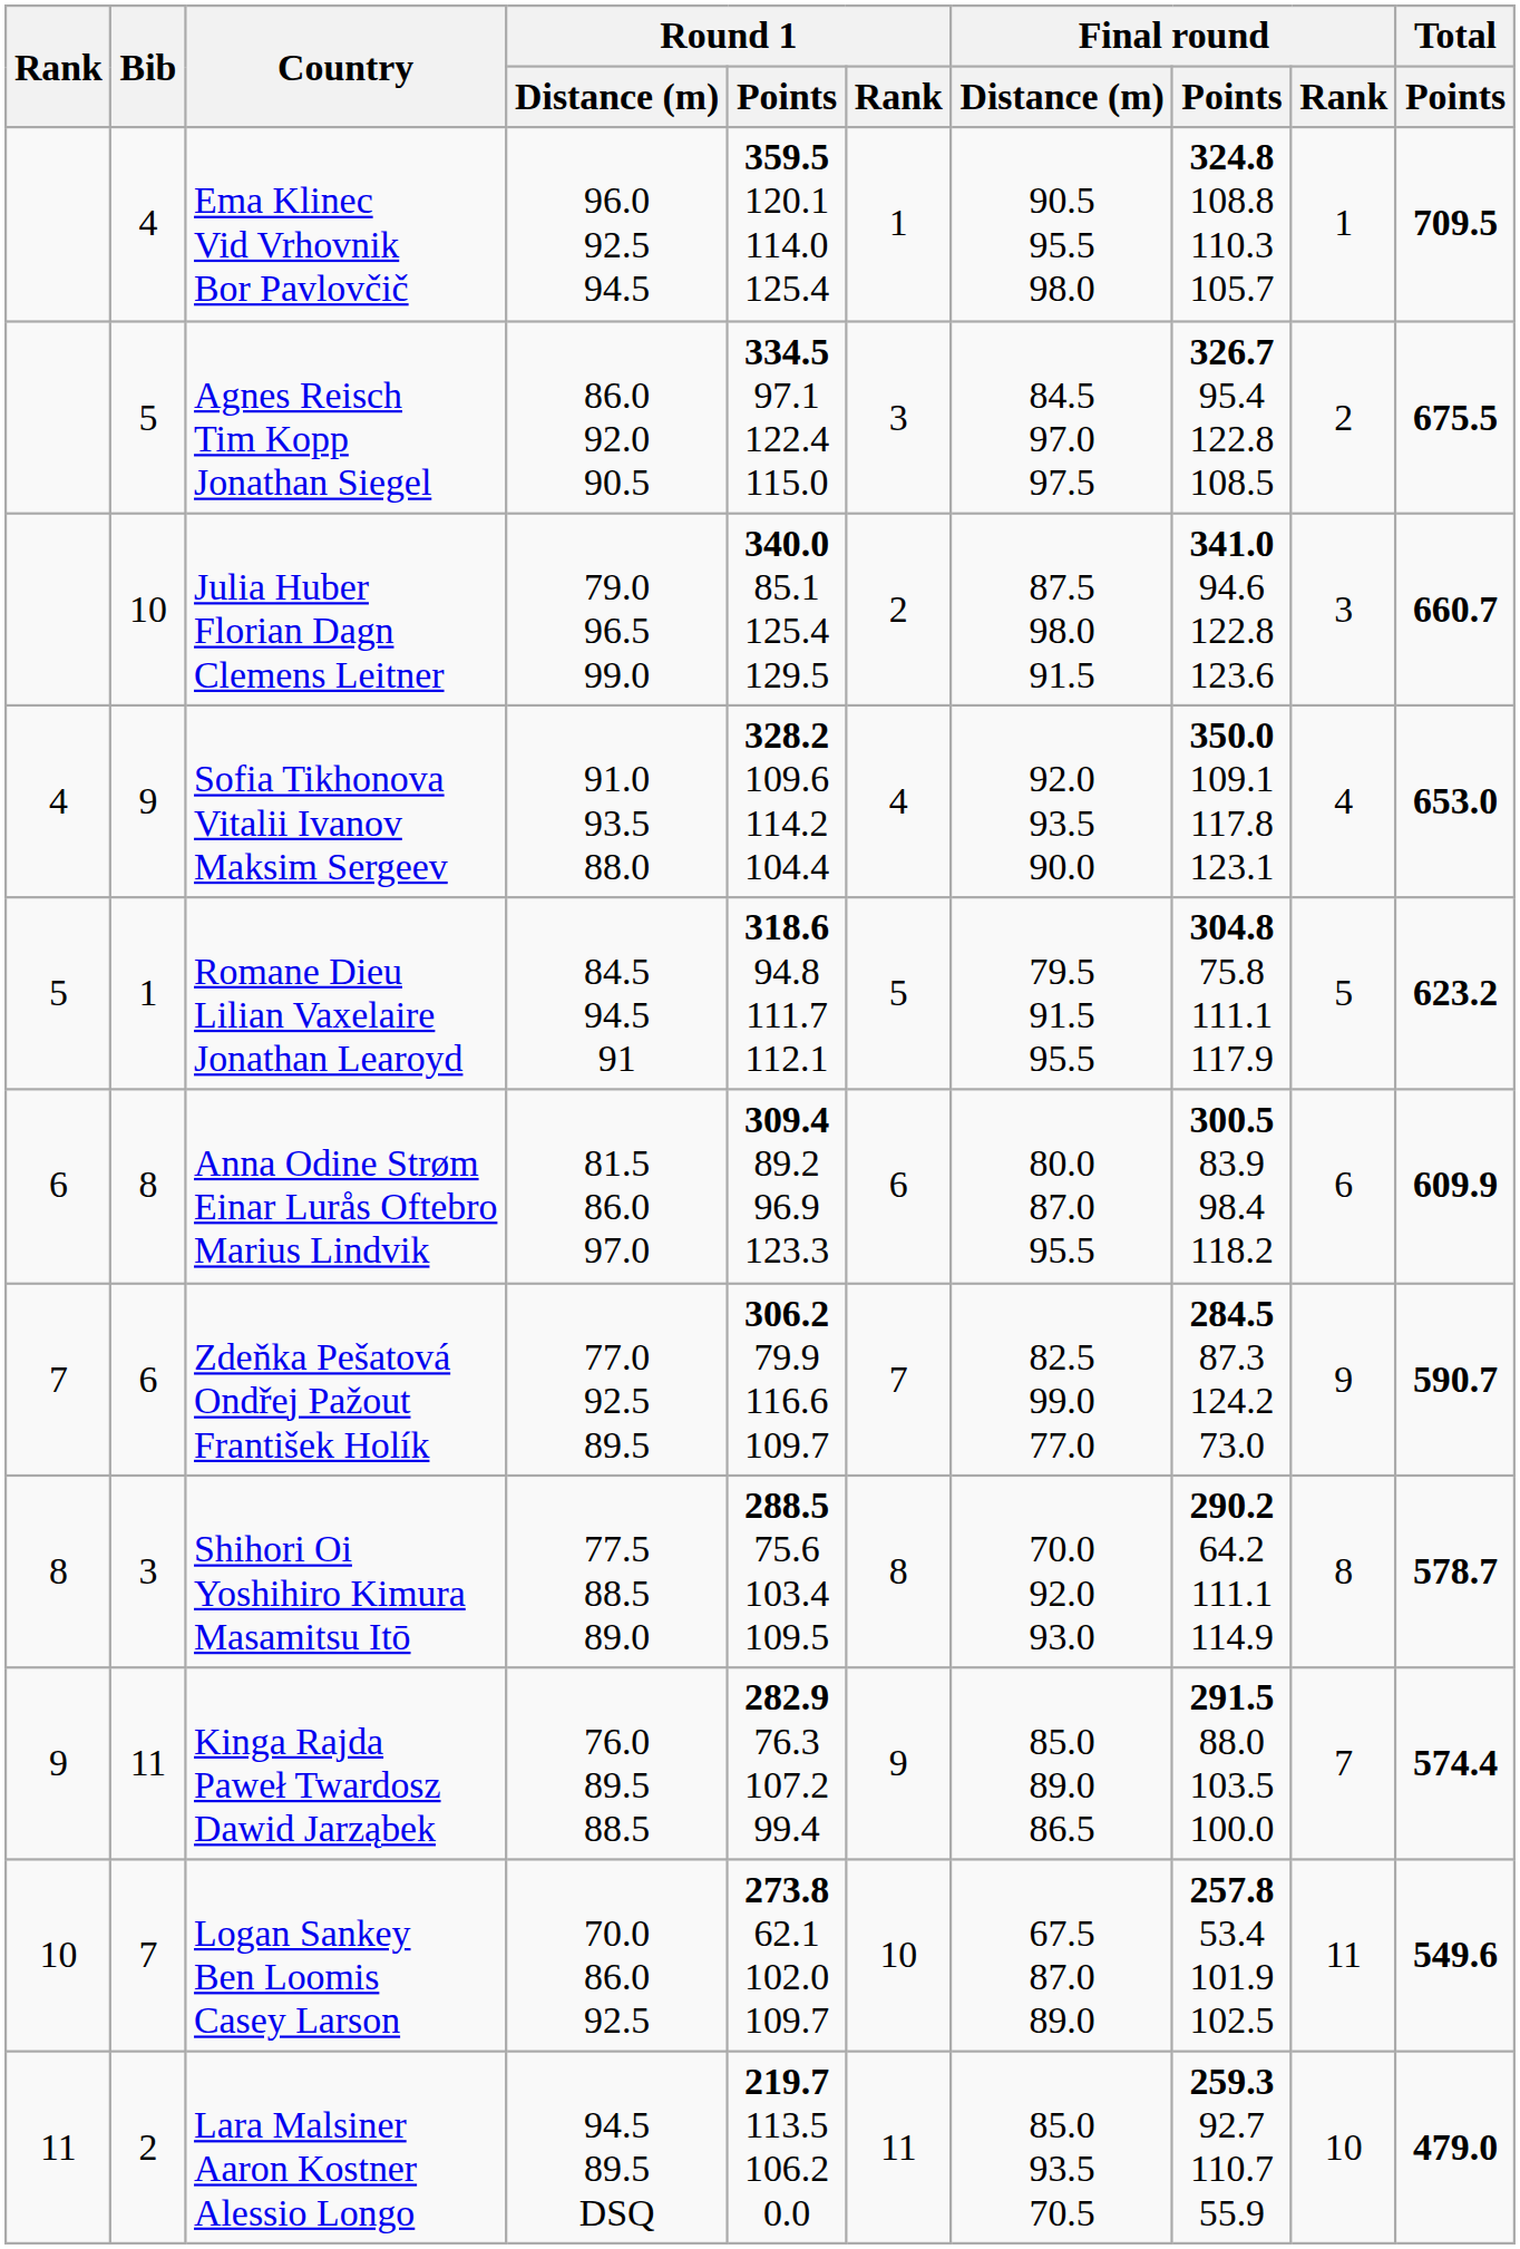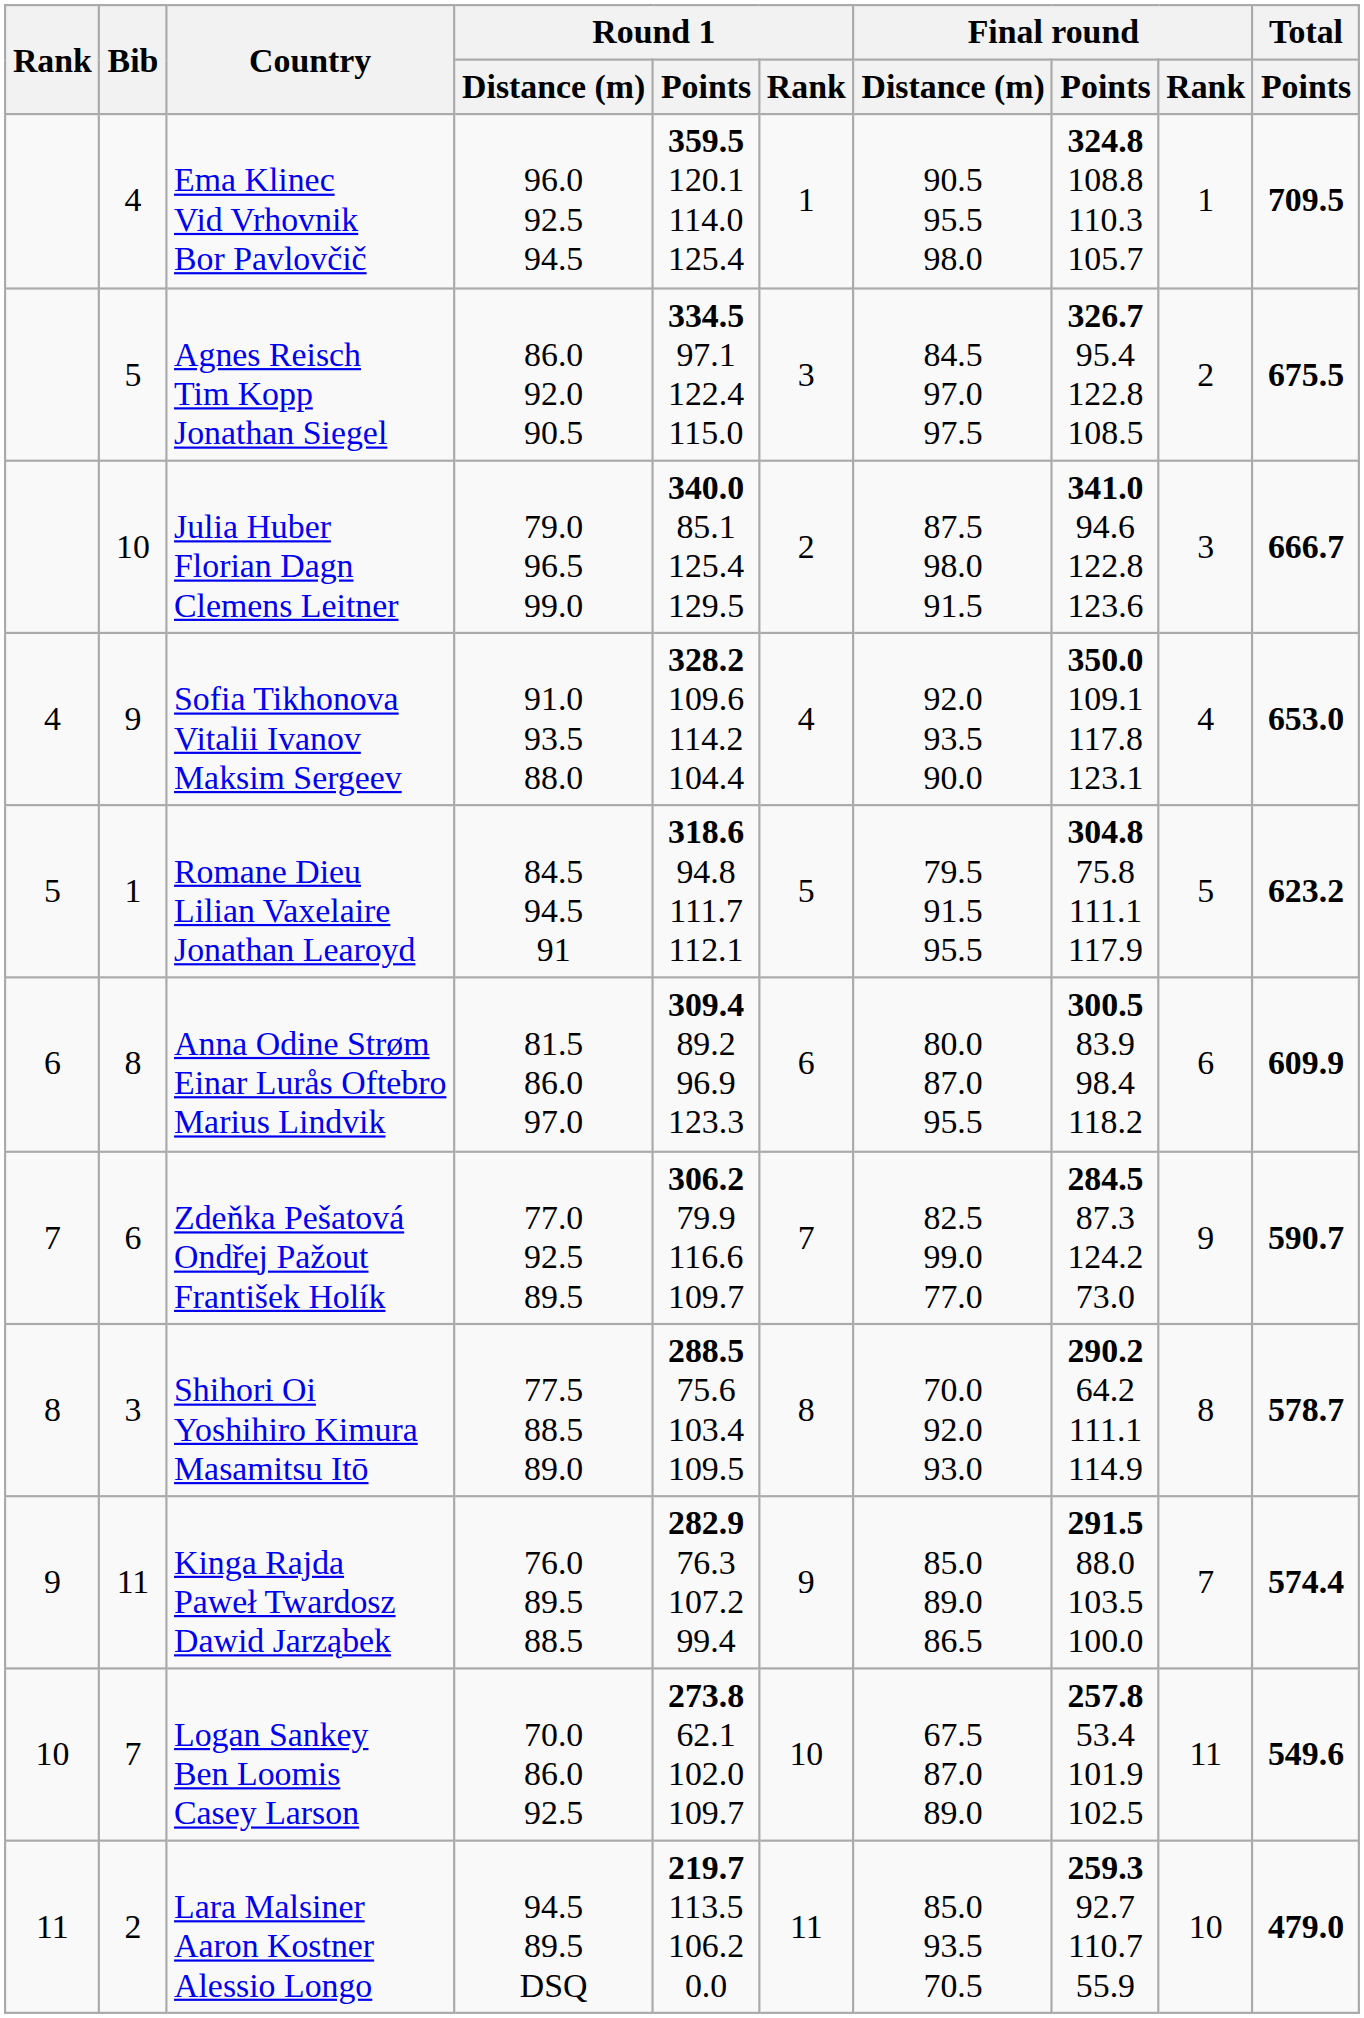Julia Huber Florian Dagn Clemens Leitner | Total / Points: 660.7 -> 666.7
